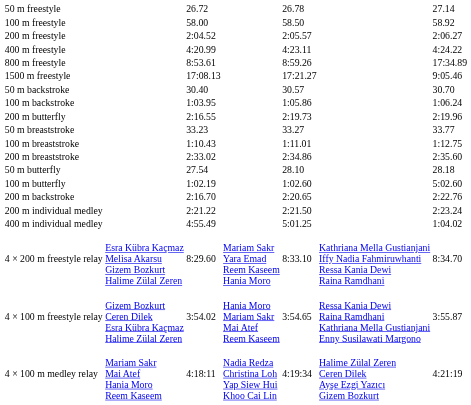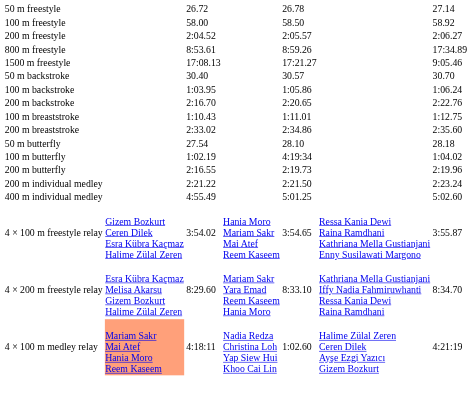- row: 400 m freestyle | 4:20.99 | 4:23.11 | 4:24.22
rows swapped: 200 m backstroke <-> 200 m butterfly
- row: 50 m breaststroke | 33.23 | 33.27 | 33.77
100 m butterfly | column 5: 1:02.60 -> 4:19:34
100 m butterfly | column 7: 5:02.60 -> 1:04.02
400 m individual medley | column 7: 1:04.02 -> 5:02.60
rows swapped: 4 × 100 m freestyle relay <-> 4 × 200 m freestyle relay
4 × 100 m medley relay | column 2: no background -> lightsalmon background
4 × 100 m medley relay | column 5: 4:19:34 -> 1:02.60
